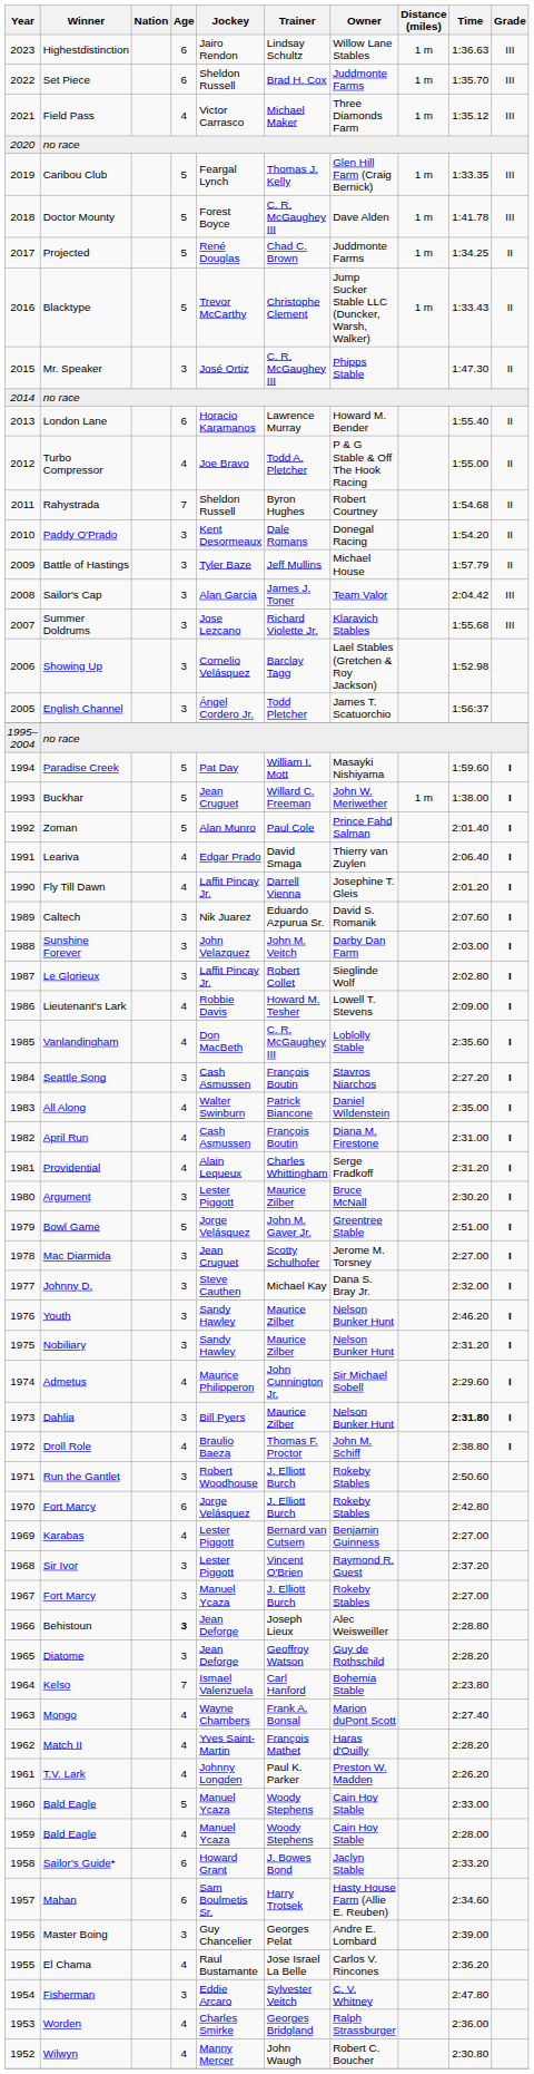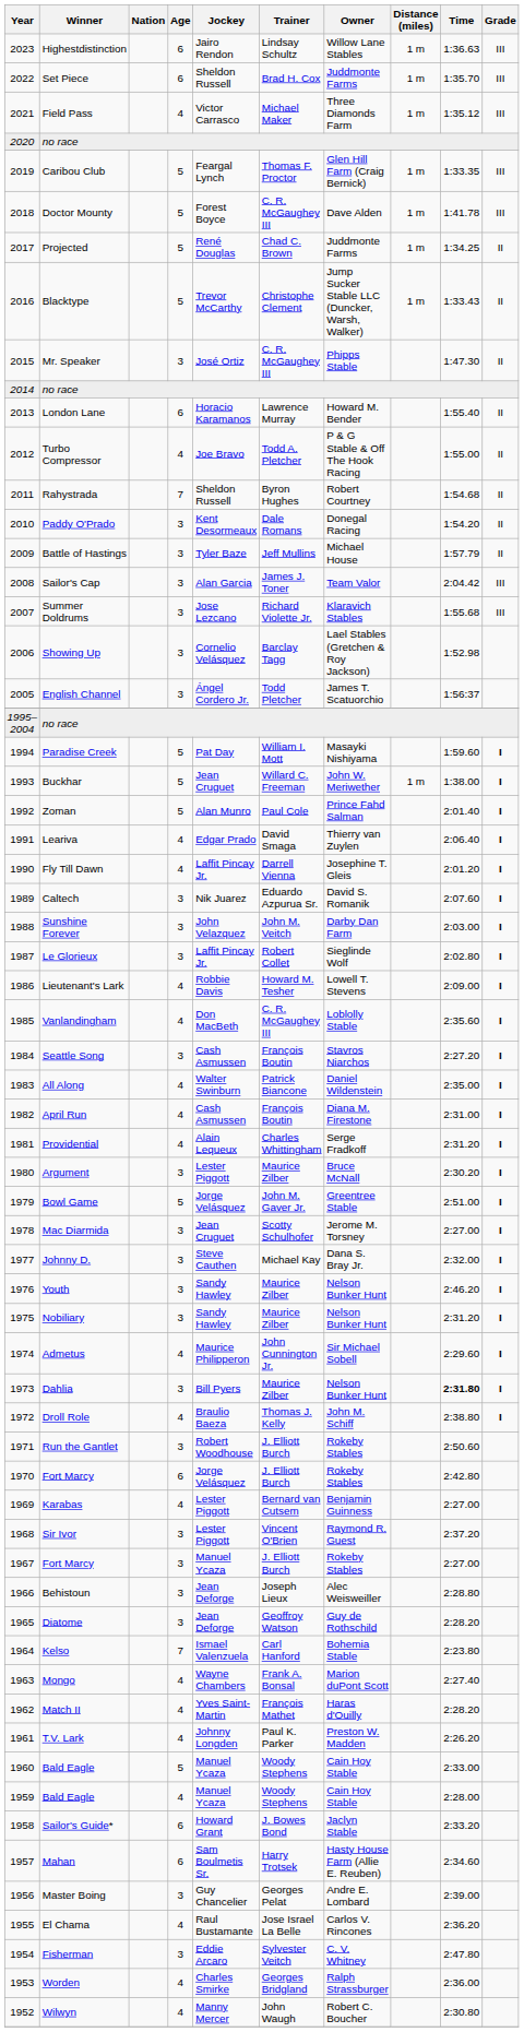Caribou Club | Trainer: Thomas J. Kelly -> Thomas F. Proctor
Droll Role | Trainer: Thomas F. Proctor -> Thomas J. Kelly
Behistoun | Age: bold -> normal
